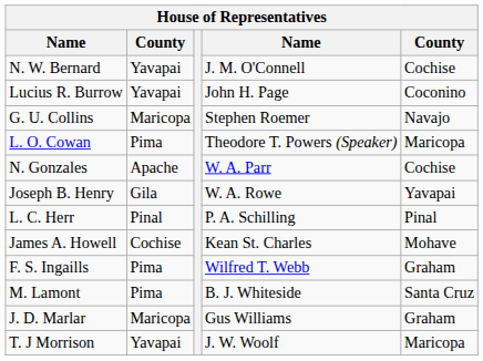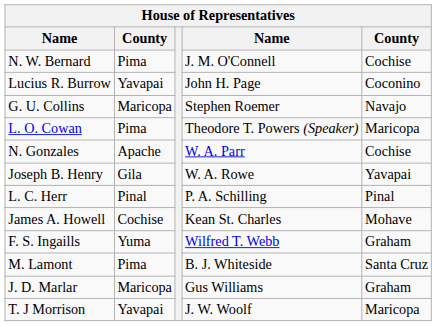N. W. Bernard | column 2: Yavapai -> Pima
F. S. Ingaills | column 2: Pima -> Yuma
